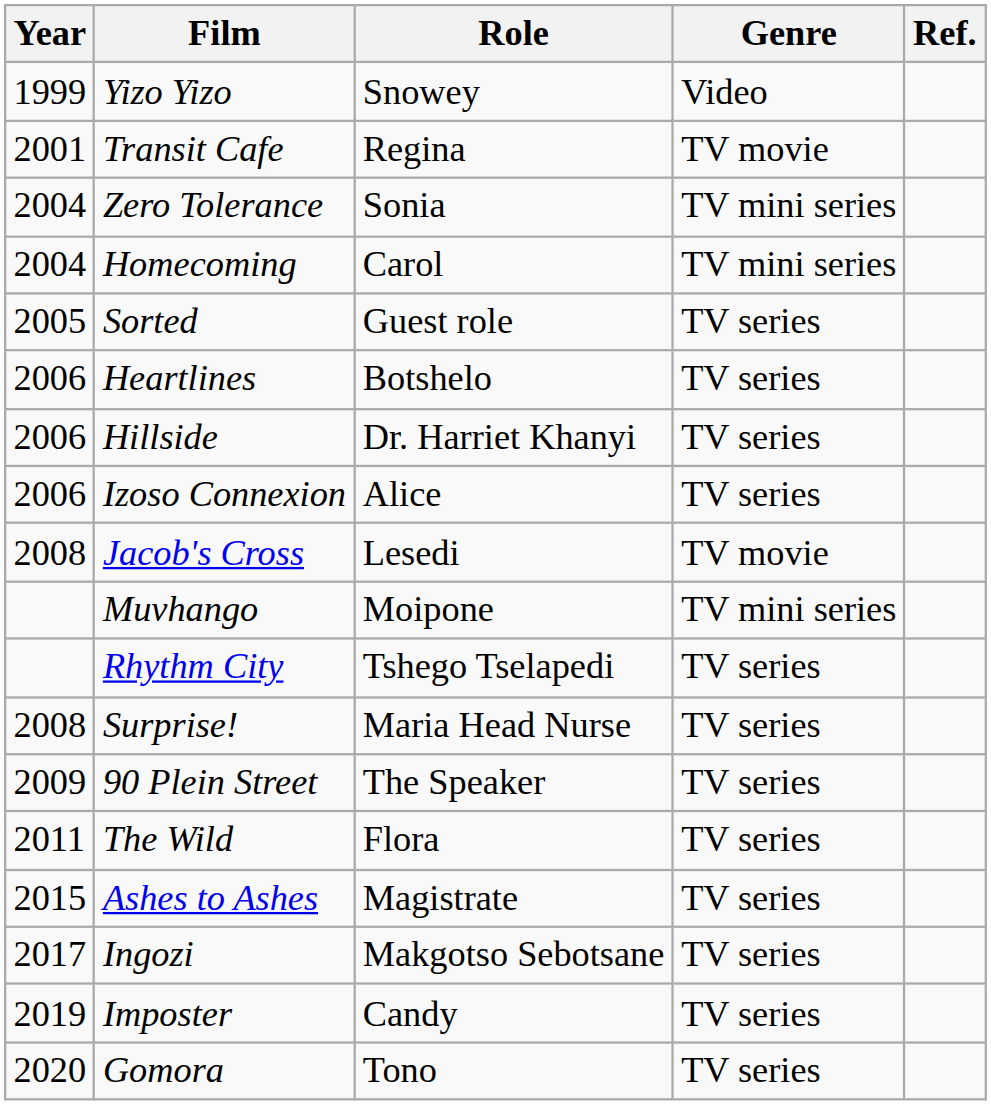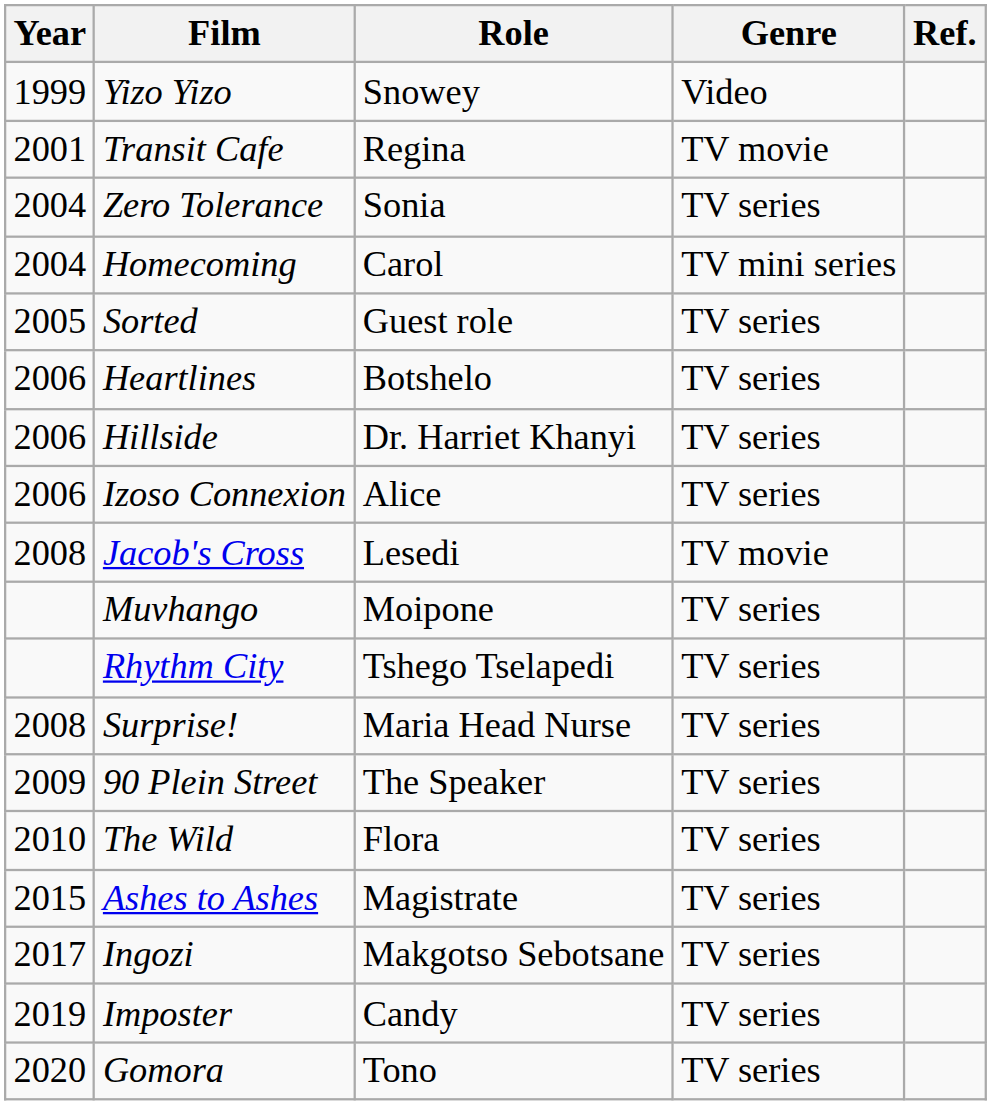Zero Tolerance | Genre: TV mini series -> TV series
Muvhango | Genre: TV mini series -> TV series
The Wild | Year: 2011 -> 2010
